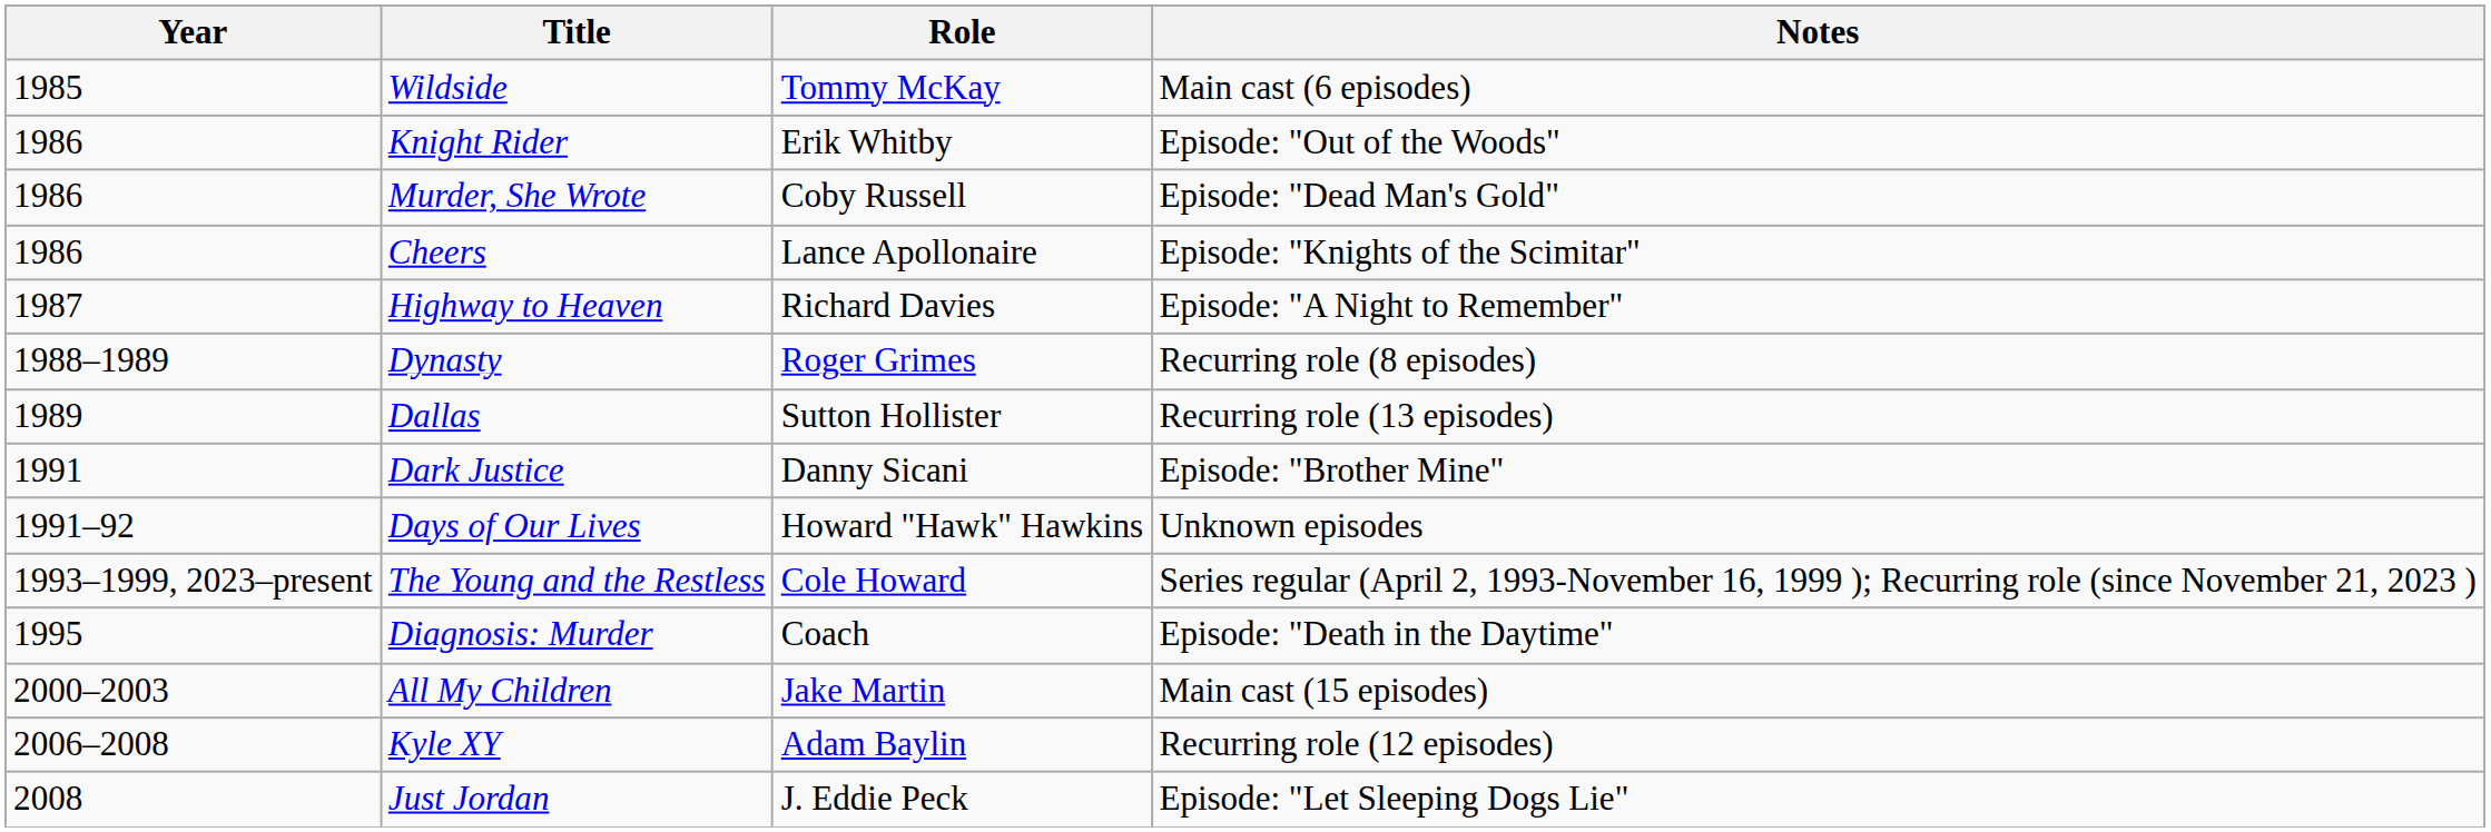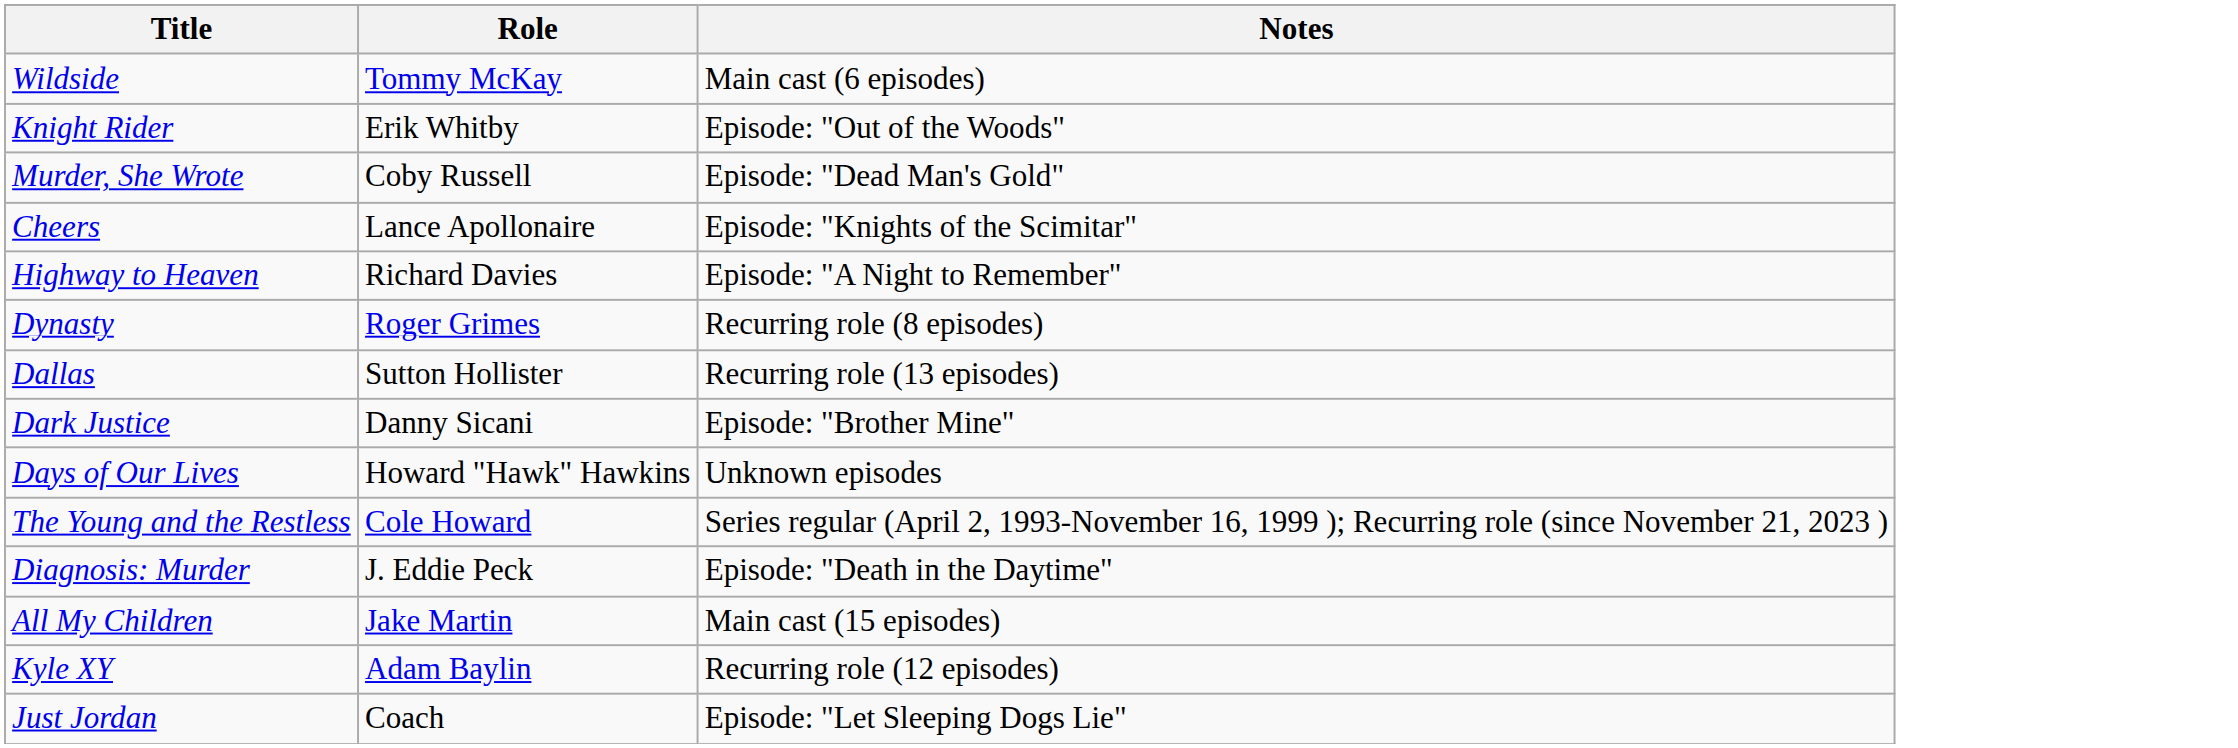- column: Year | 1985 | 1986 | 1986 | 1986 | 1987 | 1988–1989 | 1989 | 1991 | 1991–92 | 1993–1999, 2023–present | 1995 | 2000–2003 | 2006–2008 | 2008
Diagnosis: Murder | Role: Coach -> J. Eddie Peck
Just Jordan | Role: J. Eddie Peck -> Coach
